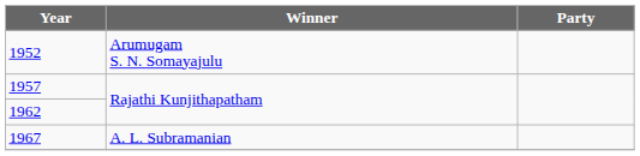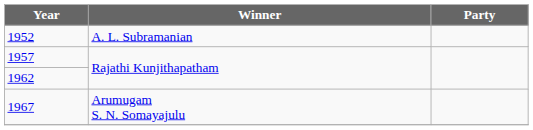1952 | Winner: Arumugam S. N. Somayajulu -> A. L. Subramanian
1967 | Winner: A. L. Subramanian -> Arumugam S. N. Somayajulu
